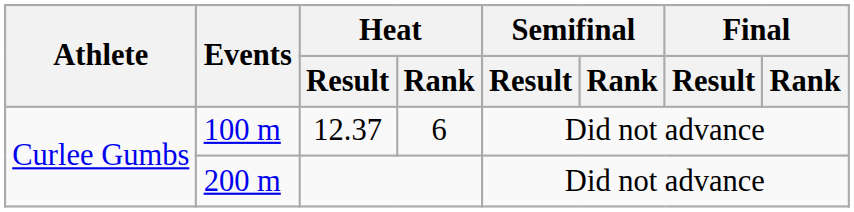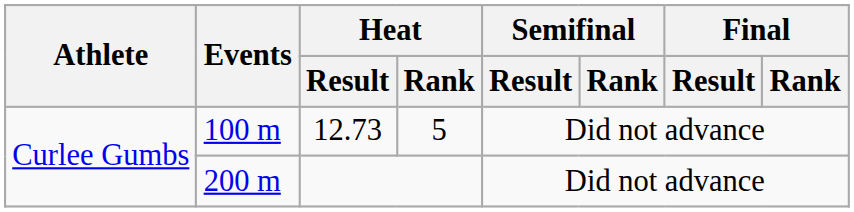100 m | Heat / Result: 12.37 -> 12.73
100 m | Heat / Rank: 6 -> 5
